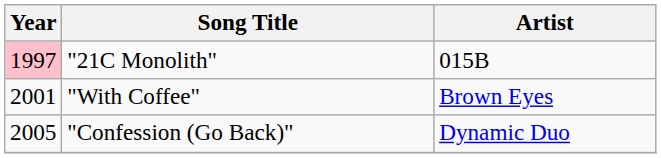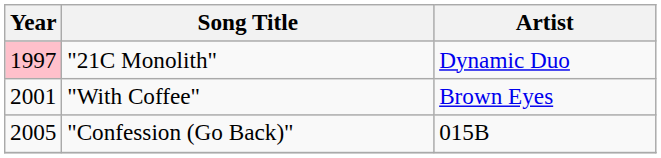"21C Monolith" | Artist: 015B -> Dynamic Duo
"Confession (Go Back)" | Artist: Dynamic Duo -> 015B
